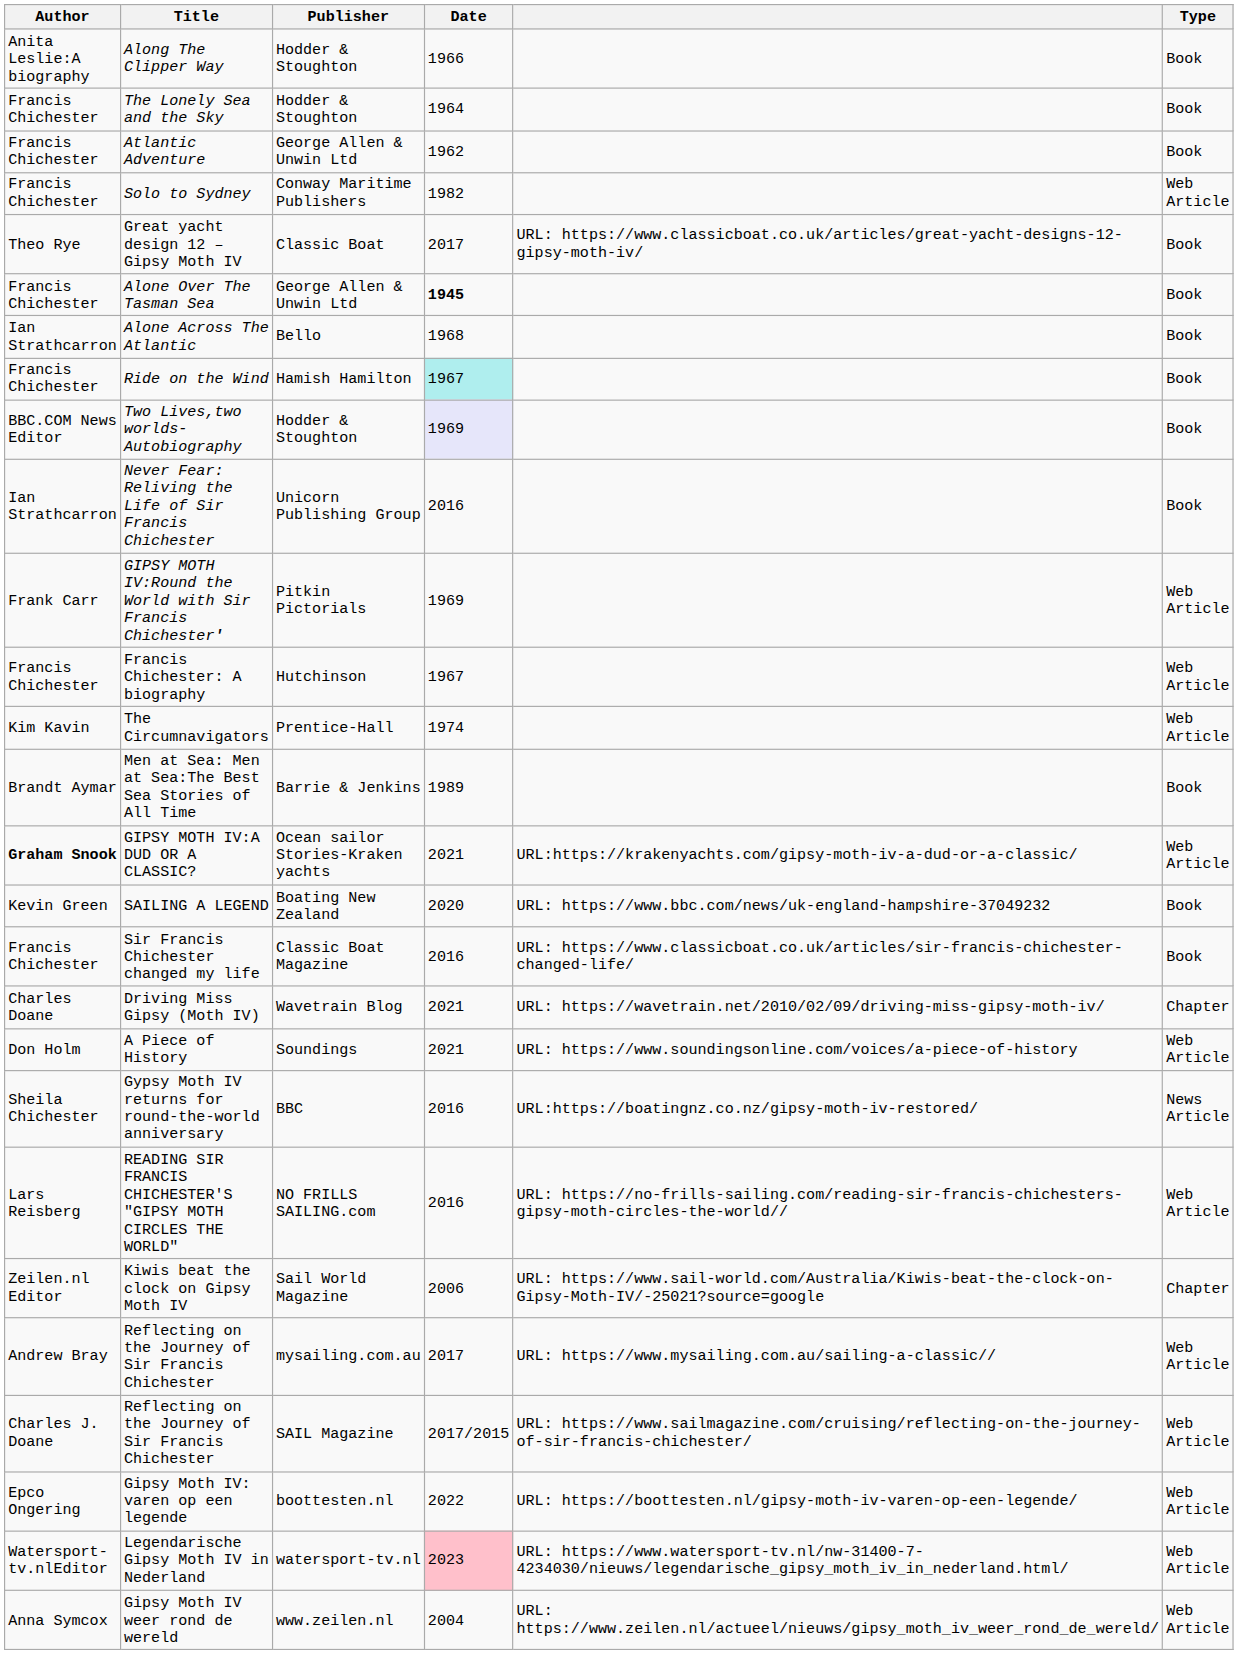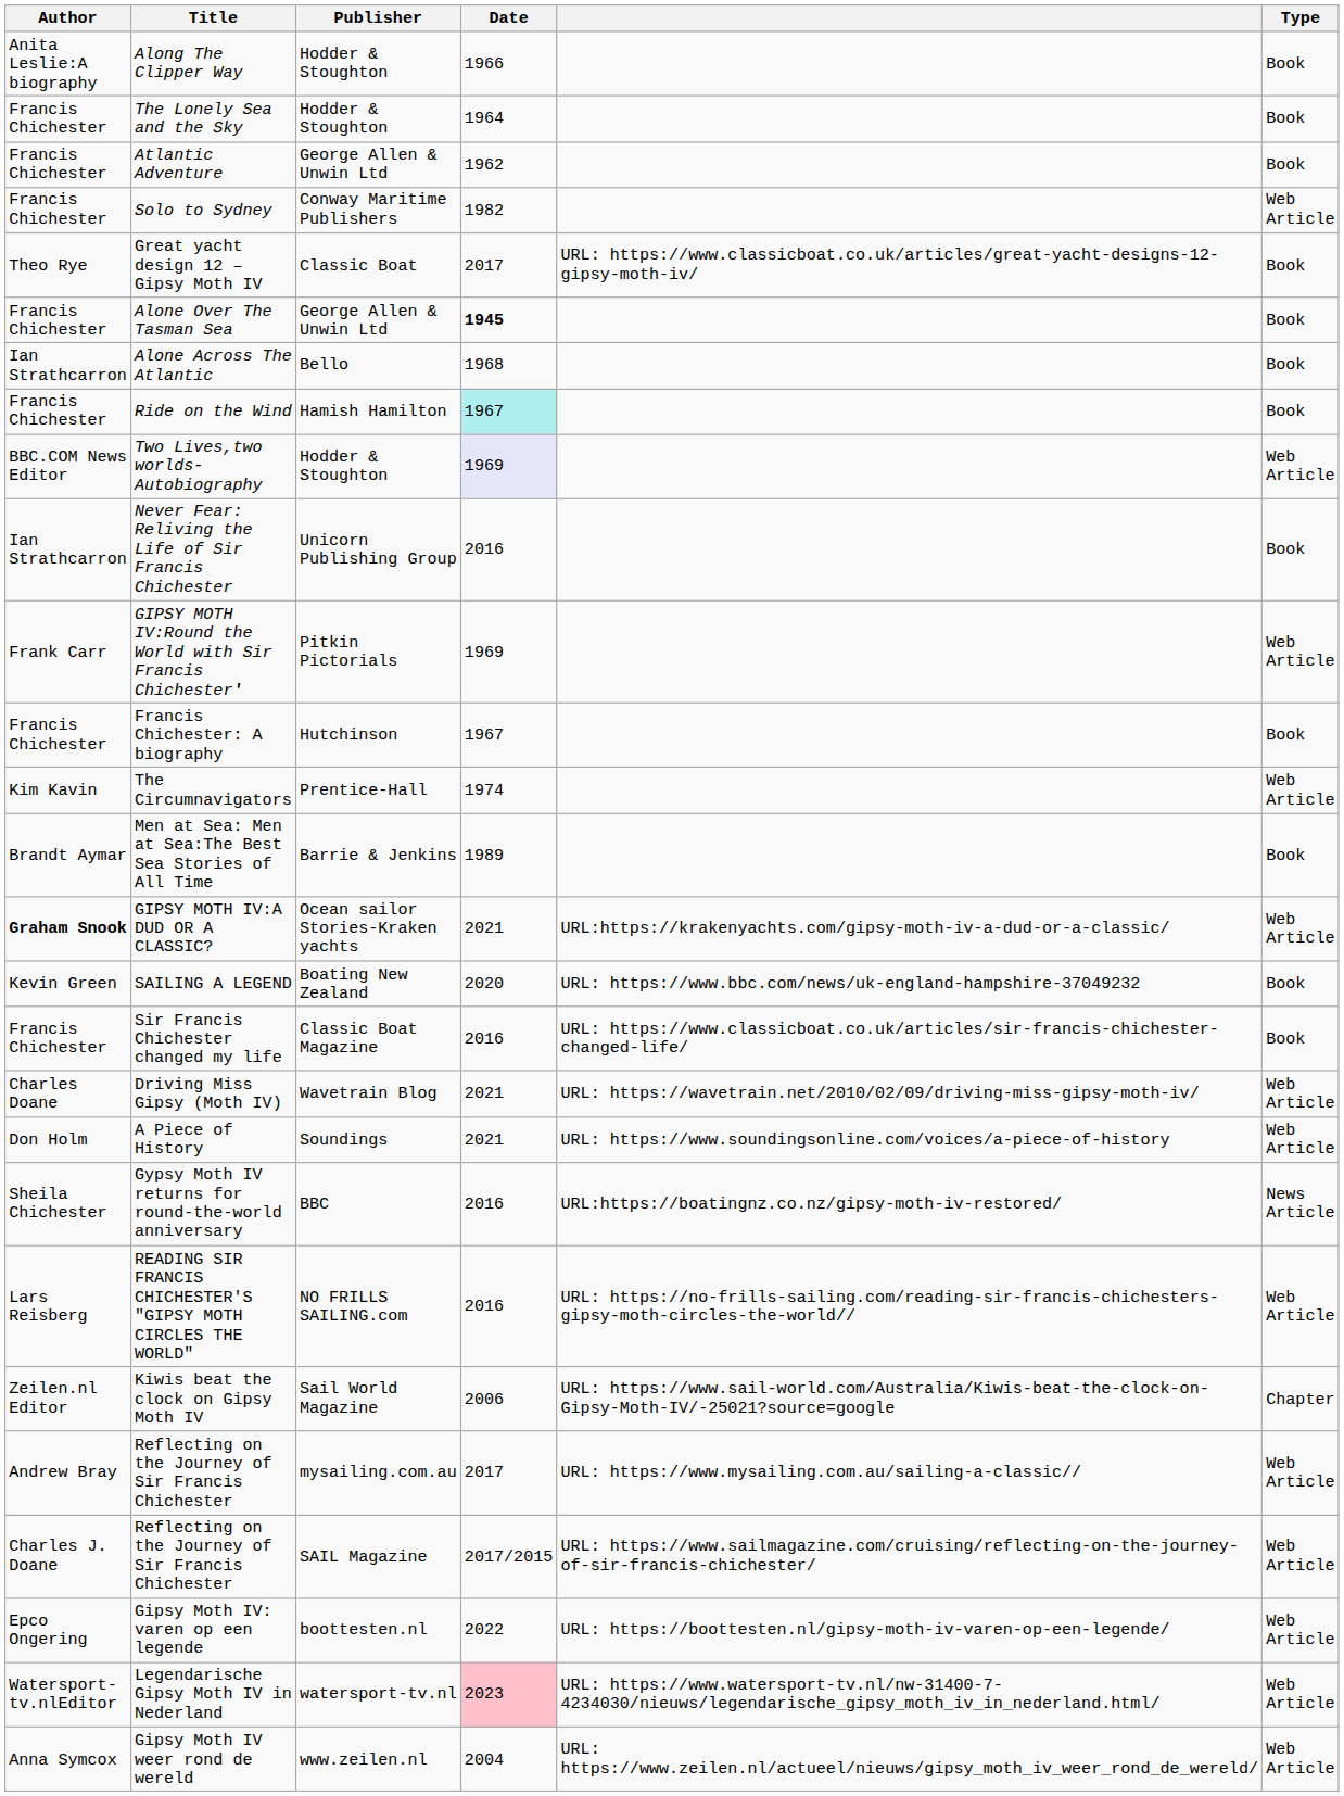Two Lives,two worlds-Autobiography | Type: Book -> Web Article
Francis Chichester: A biography | Type: Web Article -> Book
Driving Miss Gipsy (Moth IV) | Type: Chapter -> Web Article
